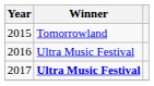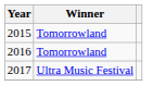2016 | Winner: Ultra Music Festival -> Tomorrowland
2017 | Winner: bold -> normal
